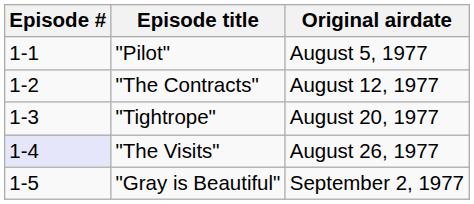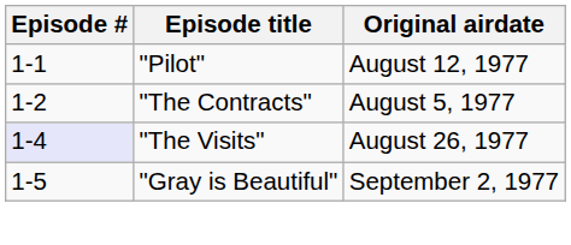"Pilot" | Original airdate: August 5, 1977 -> August 12, 1977
"The Contracts" | Original airdate: August 12, 1977 -> August 5, 1977
- row: 1-3 | "Tightrope" | August 20, 1977
